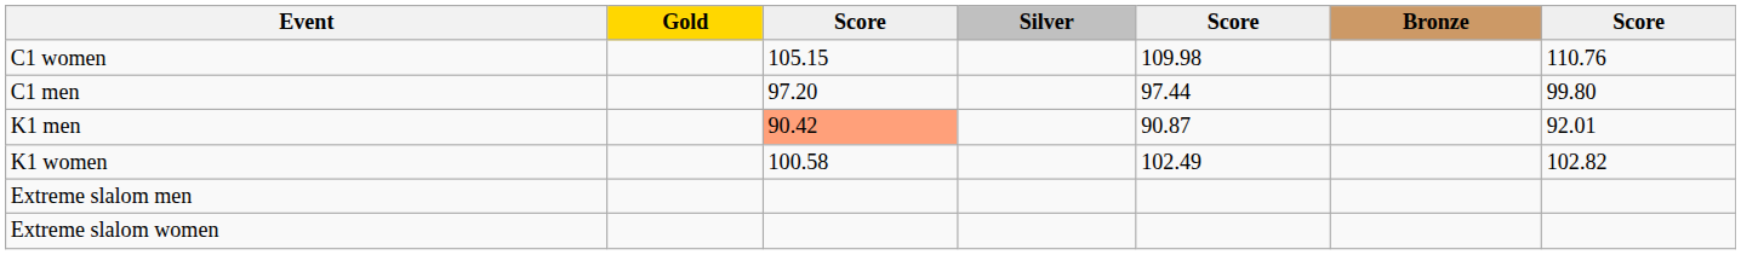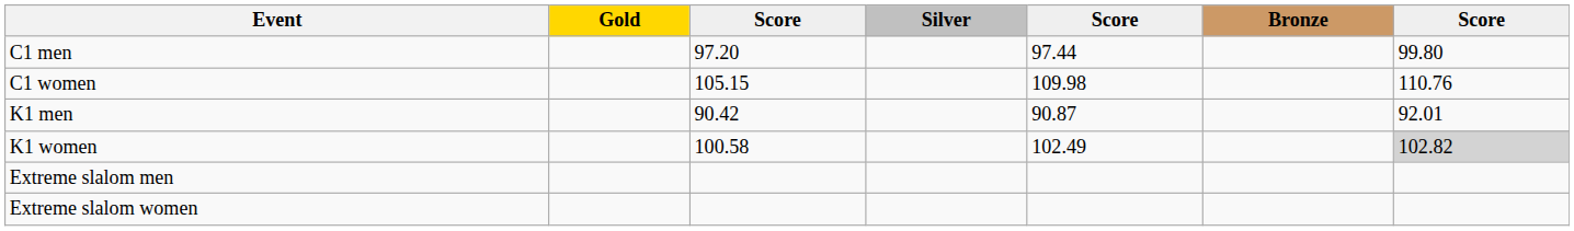rows swapped: C1 men <-> C1 women
K1 men | column 3: lightsalmon background -> no background
K1 women | column 7: no background -> lightgrey background
